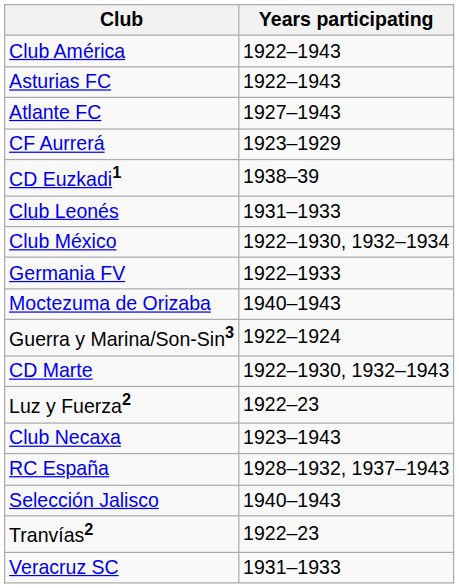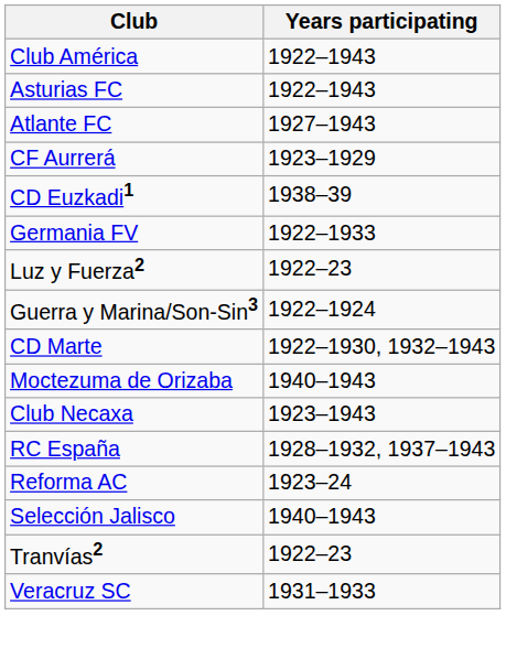- row: Club Leonés | 1931–1933
- row: Club México | 1922–1930, 1932–1934
rows swapped: Luz y Fuerza2 <-> Moctezuma de Orizaba
+ row: Reforma AC | 1923–24
